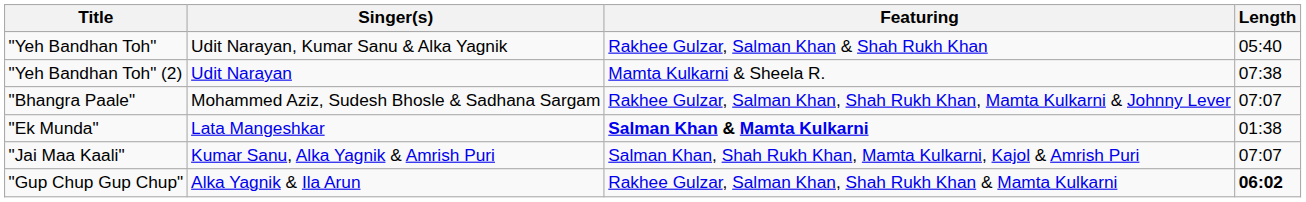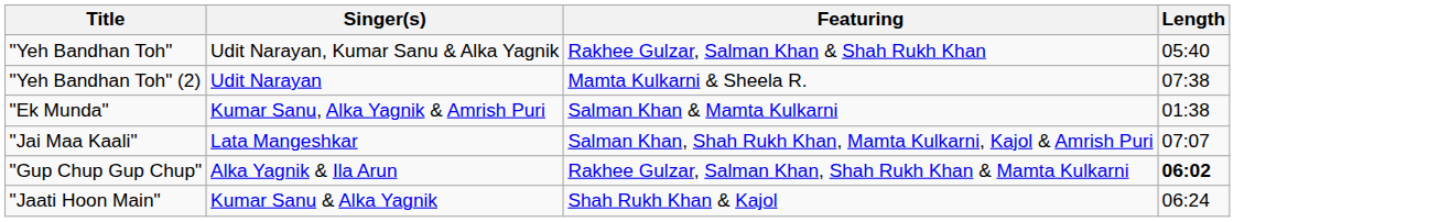- row: "Bhangra Paale" | Mohammed Aziz, Sudesh Bhosle & Sadhana Sargam | Rakhee Gulzar, Salman Khan, Shah Rukh Khan, Mamta Kulkarni & Johnny Lever | 07:07
"Ek Munda" | Singer(s): Lata Mangeshkar -> Kumar Sanu, Alka Yagnik & Amrish Puri
"Ek Munda" | Featuring: bold -> normal
"Jai Maa Kaali" | Singer(s): Kumar Sanu, Alka Yagnik & Amrish Puri -> Lata Mangeshkar
+ row: "Jaati Hoon Main" | Kumar Sanu & Alka Yagnik | Shah Rukh Khan & Kajol | 06:24
